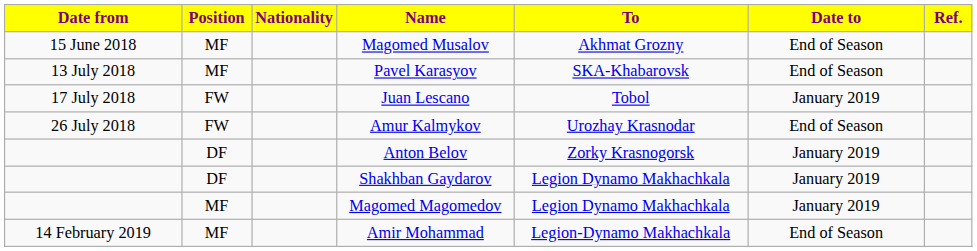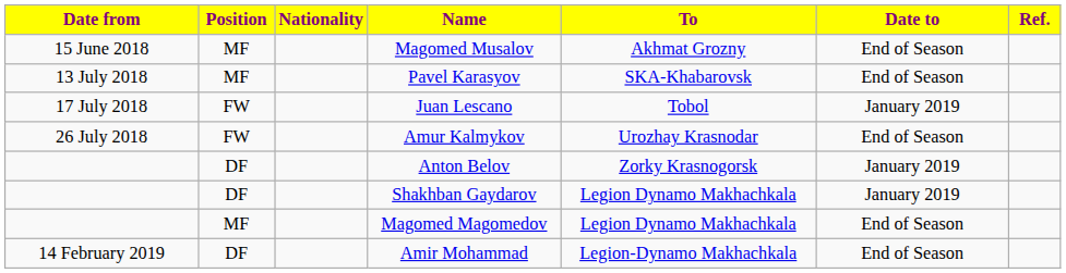Magomed Magomedov | Date to: January 2019 -> End of Season
Amir Mohammad | Position: MF -> DF
